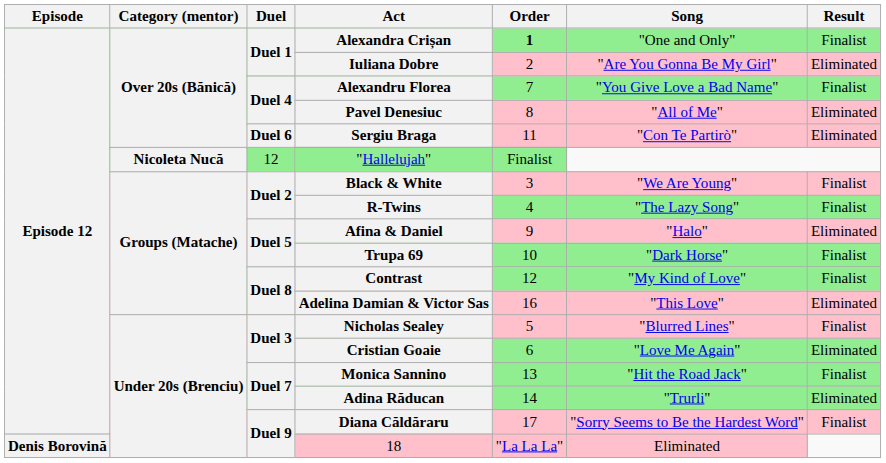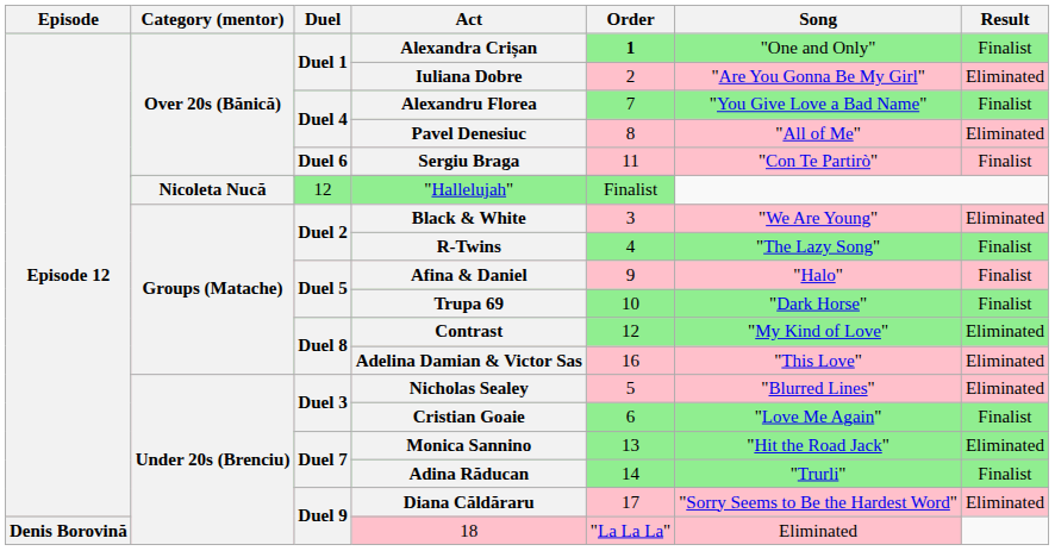Sergiu Braga | Result: Eliminated -> Finalist
Black & White | Result: Finalist -> Eliminated
Afina & Daniel | Result: Eliminated -> Finalist
Contrast | Result: Finalist -> Eliminated
Nicholas Sealey | Result: Finalist -> Eliminated
Cristian Goaie | Result: Eliminated -> Finalist
Monica Sannino | Result: Finalist -> Eliminated
Adina Răducan | Result: Eliminated -> Finalist
Diana Căldăraru | Result: Finalist -> Eliminated
